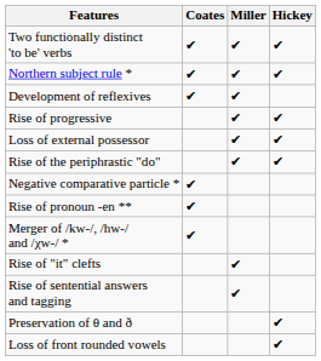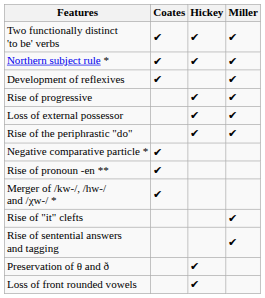columns swapped: Miller <-> Hickey
